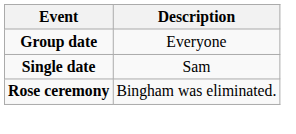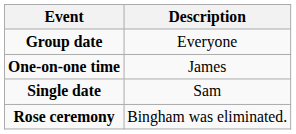+ row: One-on-one time | James
